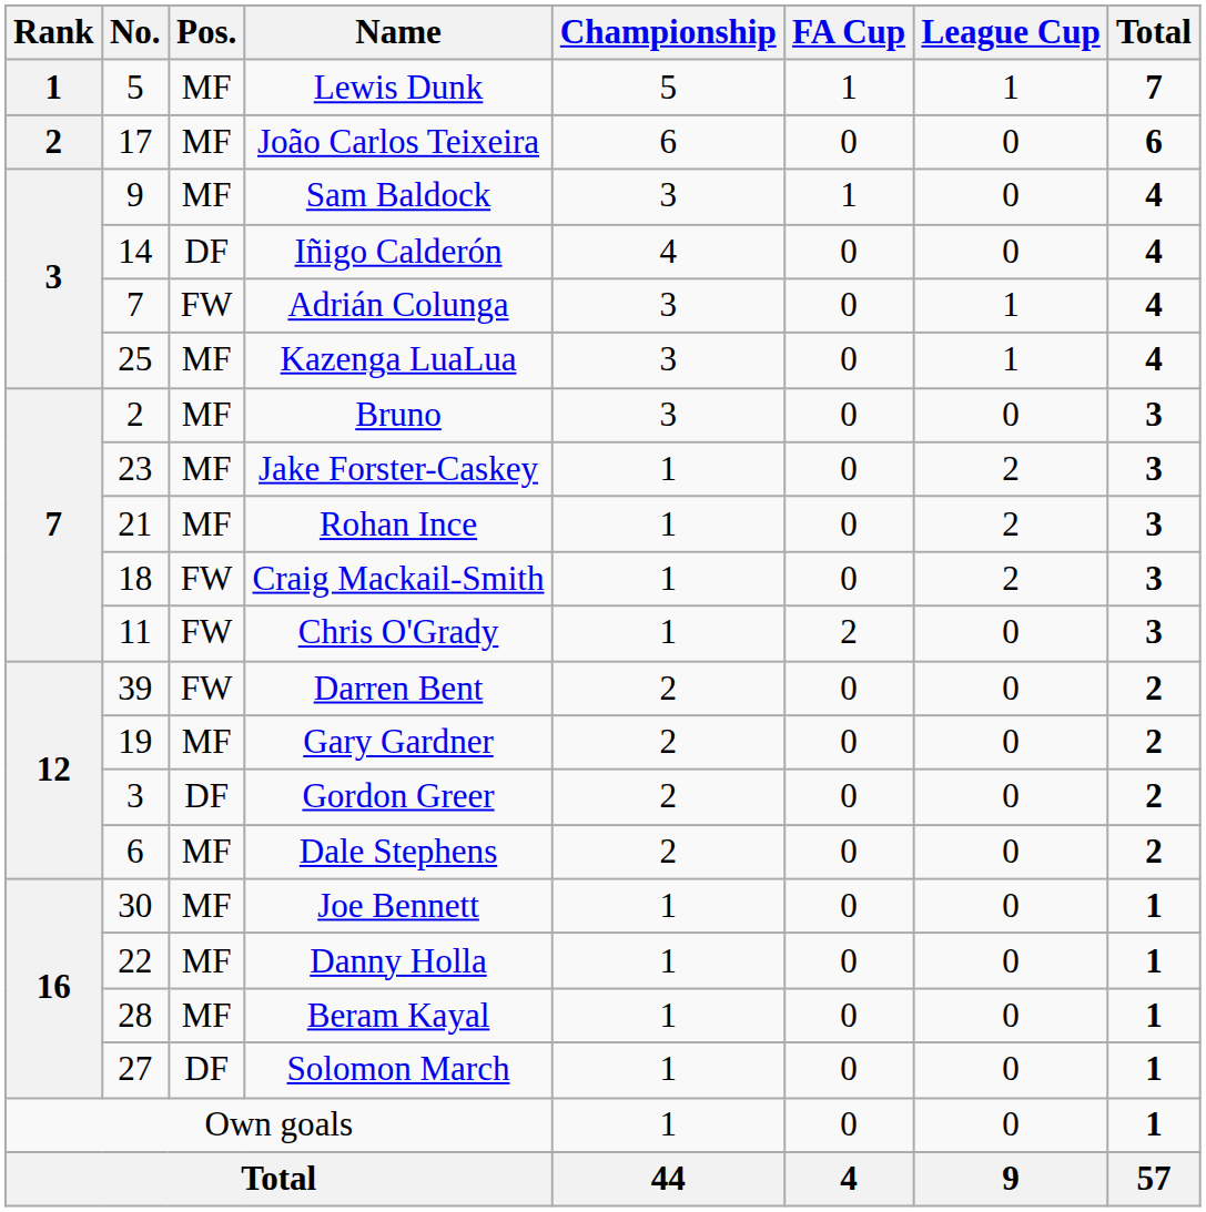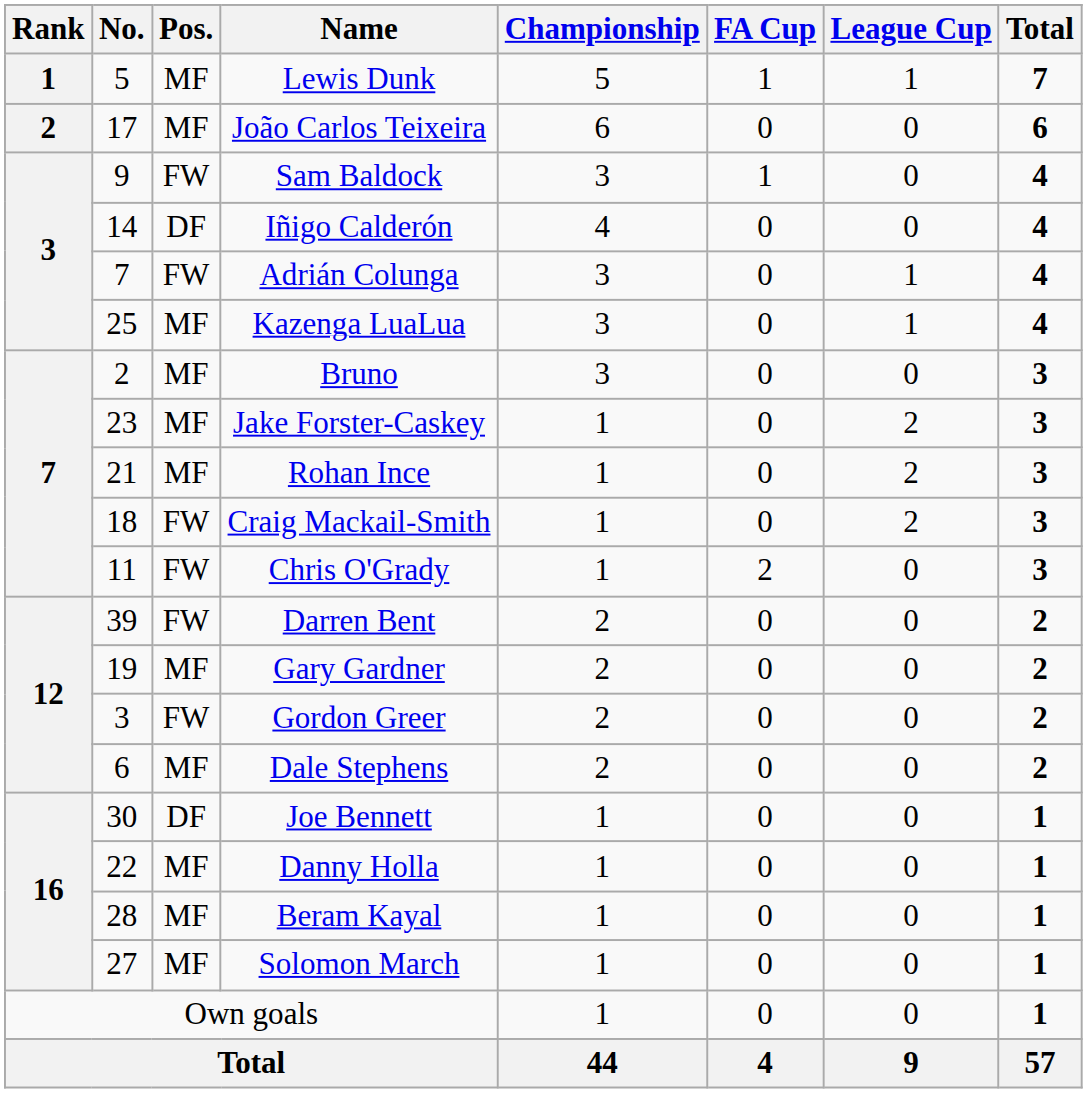Sam Baldock | Pos.: MF -> FW
Gordon Greer | Pos.: DF -> FW
Joe Bennett | Pos.: MF -> DF
Solomon March | Pos.: DF -> MF
